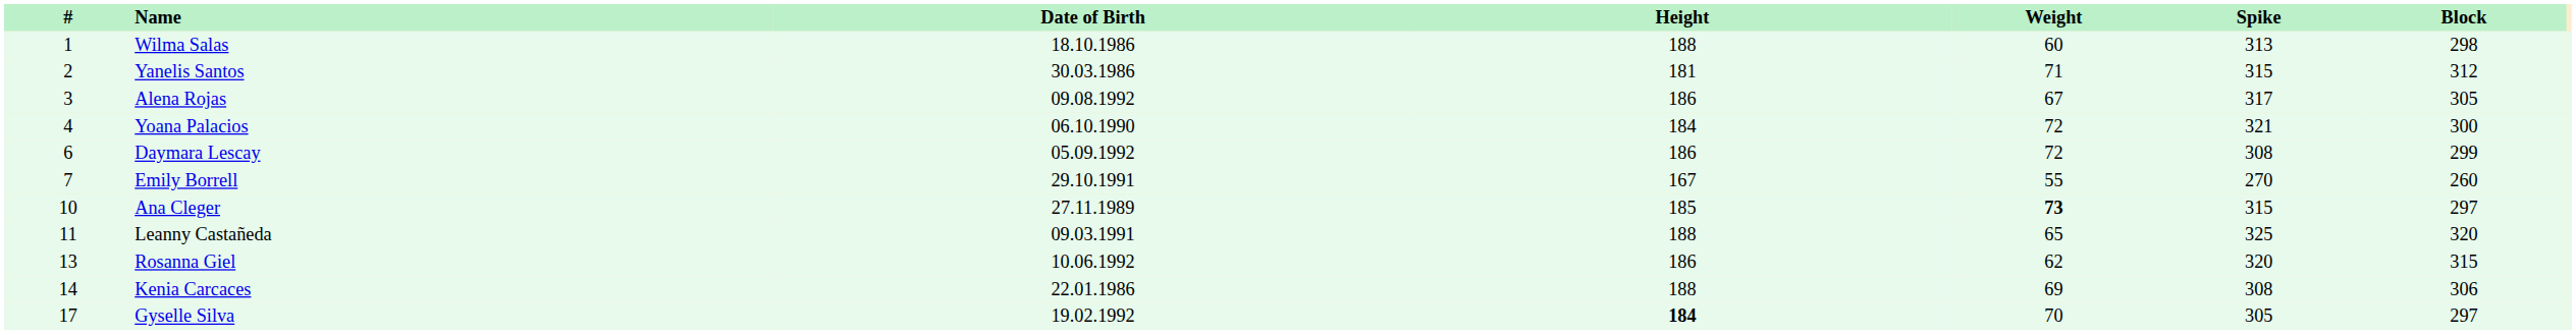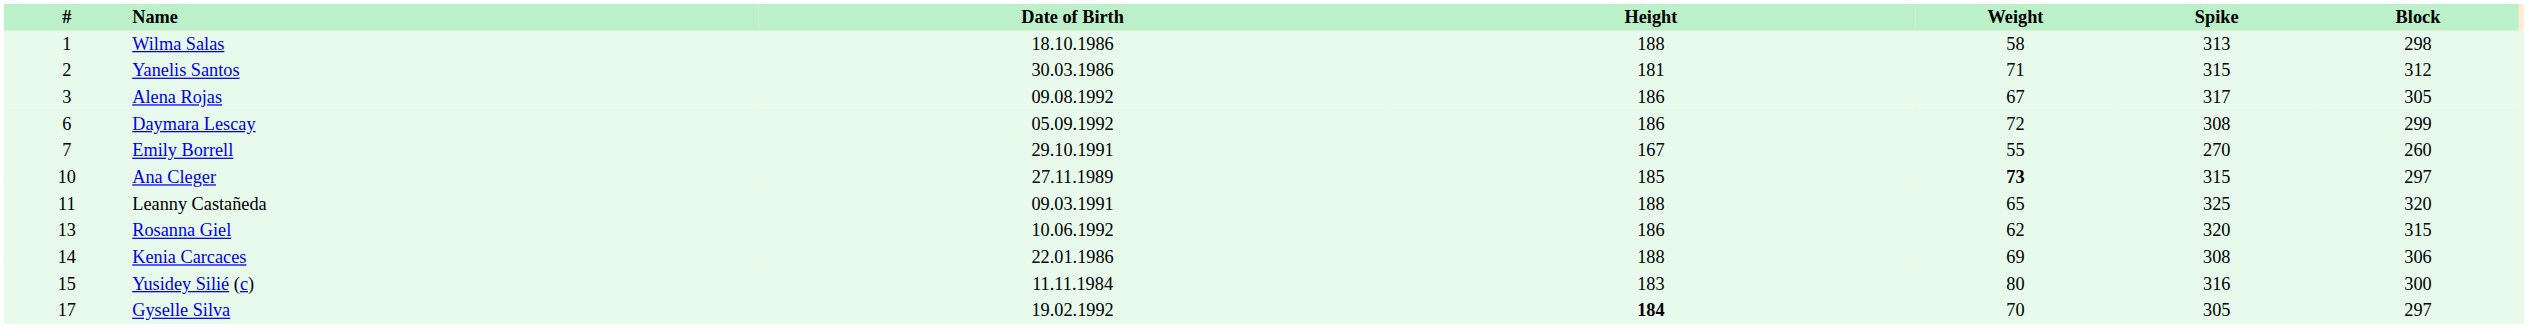Wilma Salas | Weight: 60 -> 58
- row: 4 | Yoana Palacios | 06.10.1990 | 184 | 72 | 321 | 300
+ row: 15 | Yusidey Silié (c) | 11.11.1984 | 183 | 80 | 316 | 300
